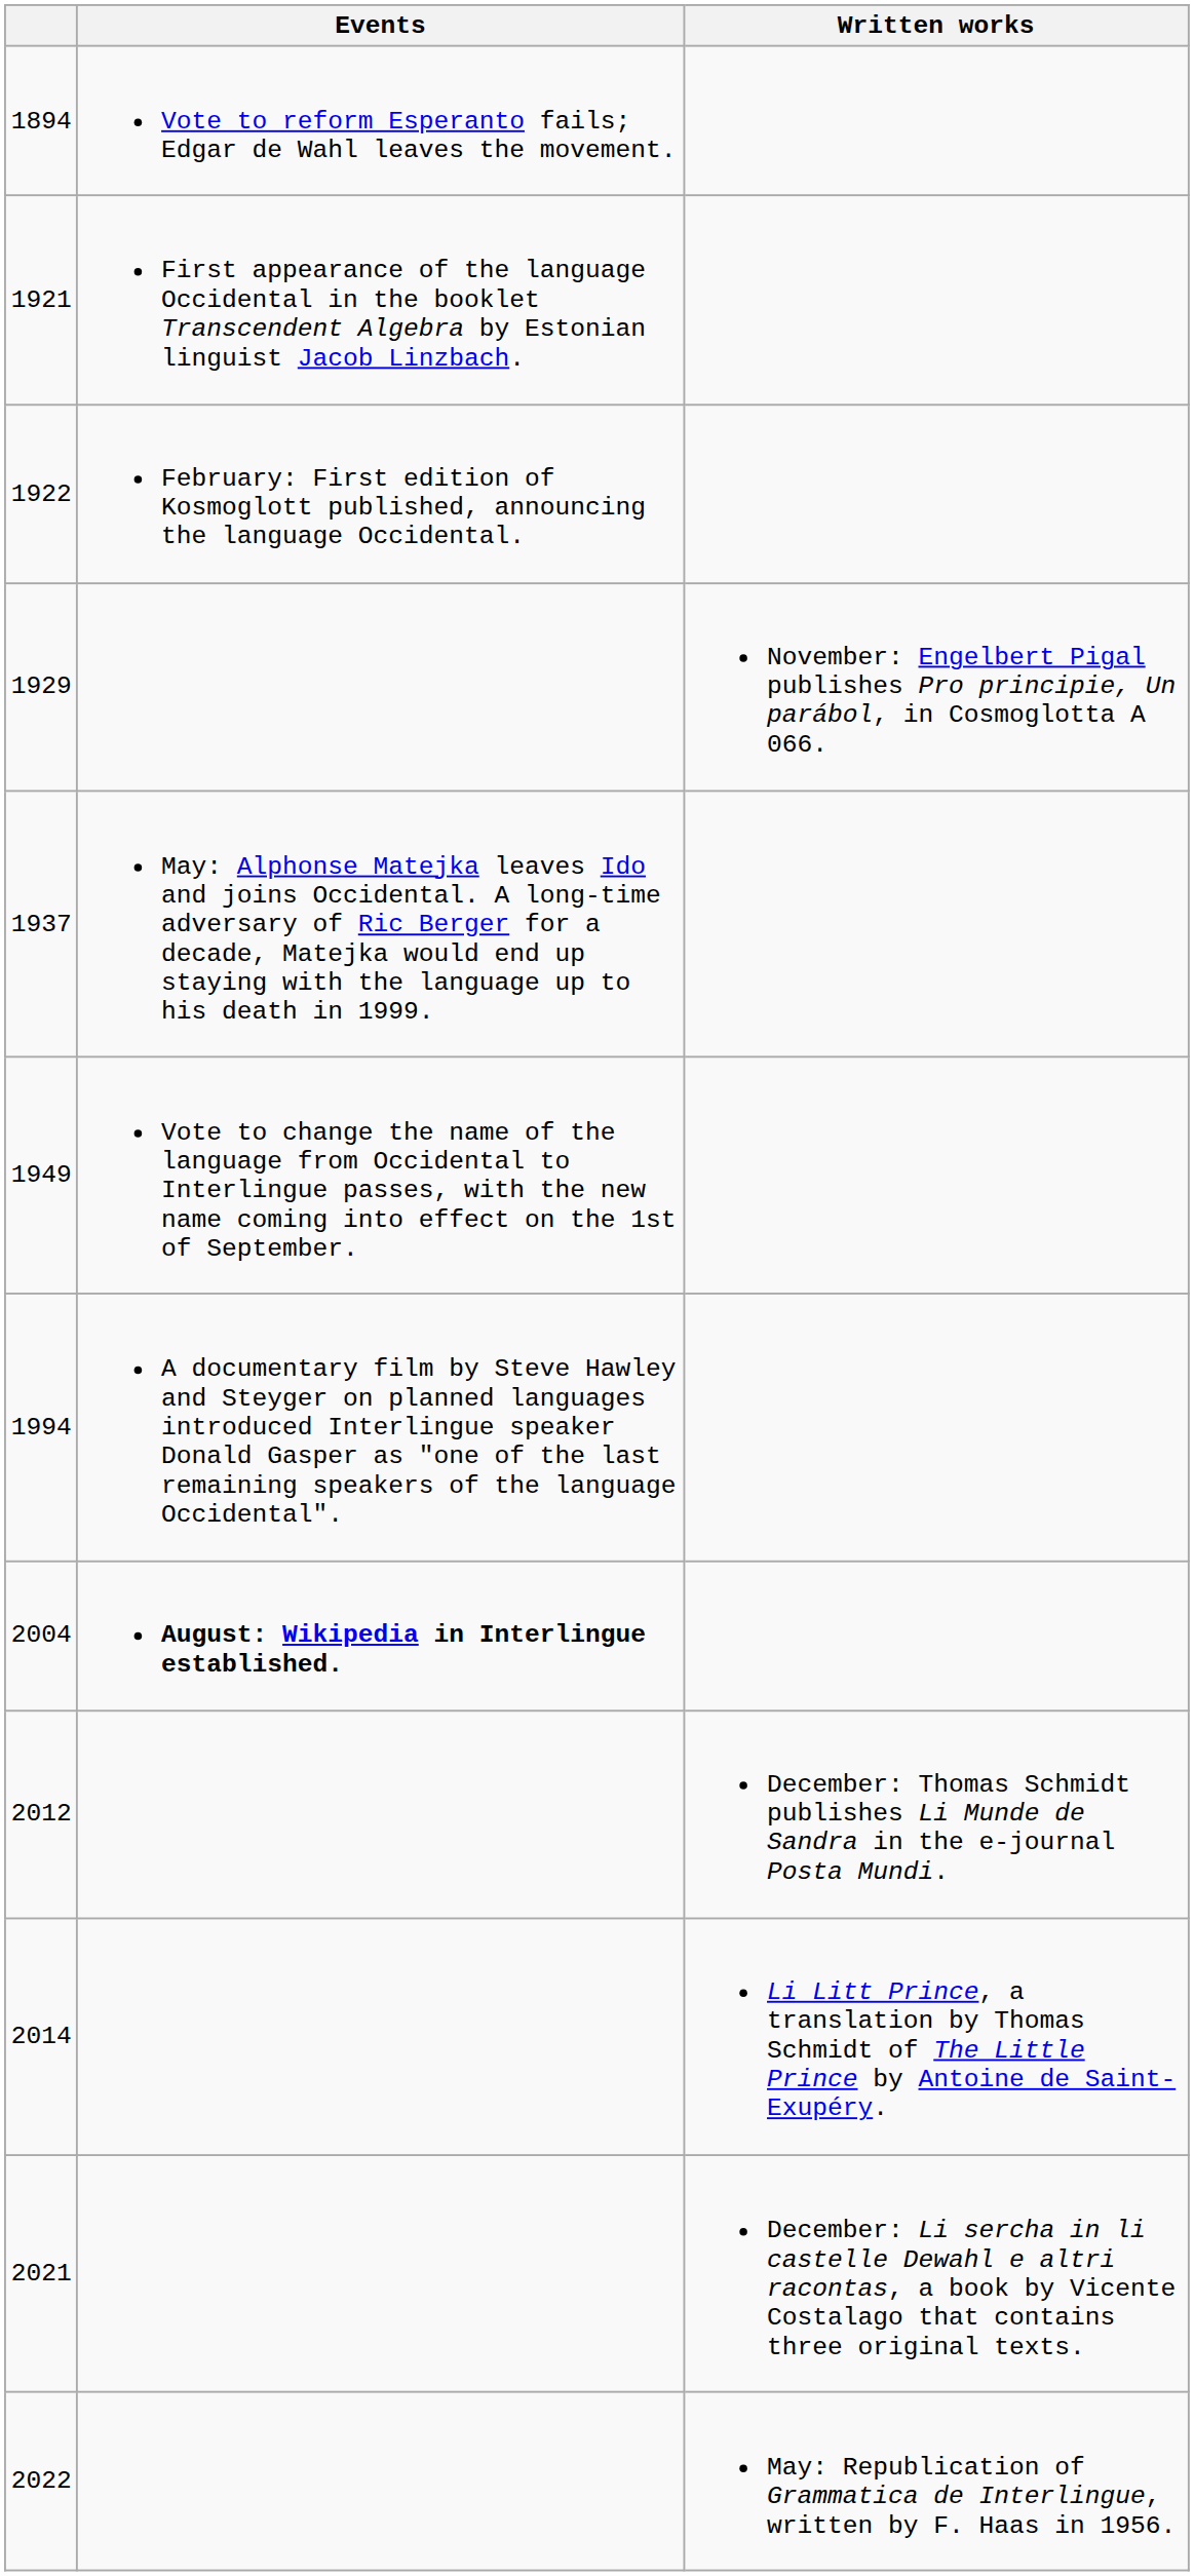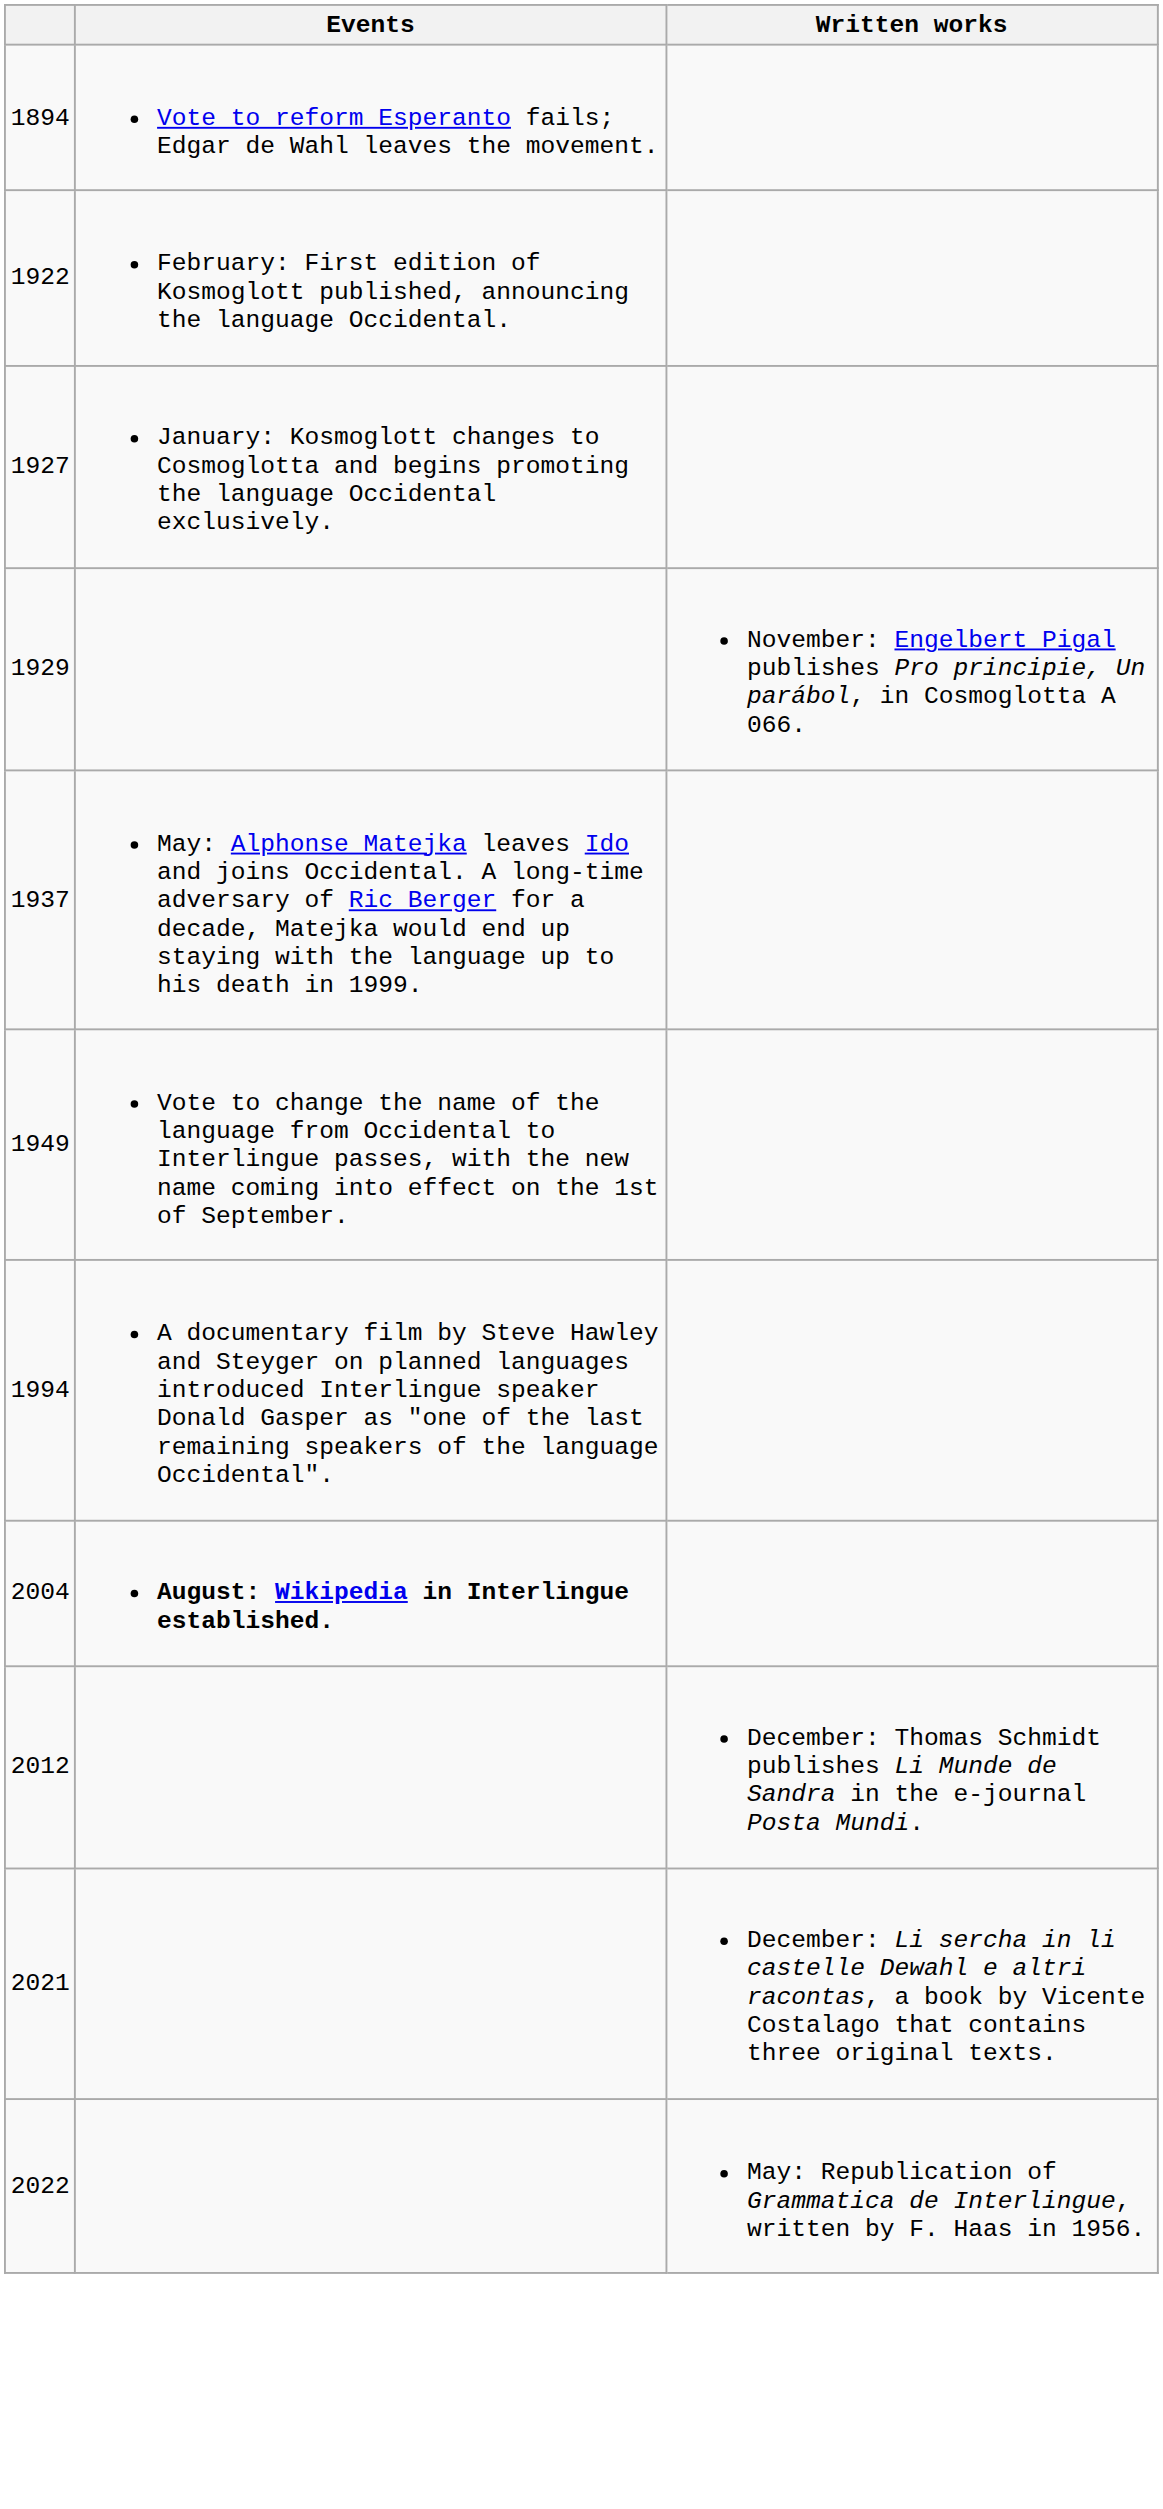- row: 1921 | First appearance of the language Occidental in the booklet Transcendent Algebra by Estonian linguist Jacob Linzbach.
+ row: 1927 | January: Kosmoglott changes to Cosmoglotta and begins promoting the language Occidental exclusively.
- row: 2014 | Li Litt Prince, a translation by Thomas Schmidt of The Little Prince by Antoine de Saint-Exupéry.
